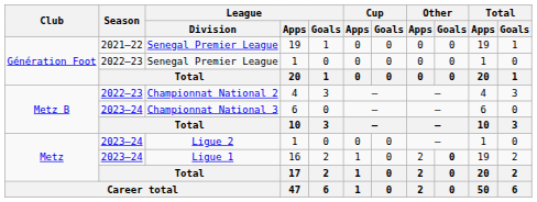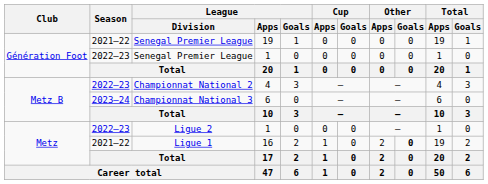Ligue 2 | Season: 2023–24 -> 2022–23
Ligue 1 | Season: 2023–24 -> 2021–22
